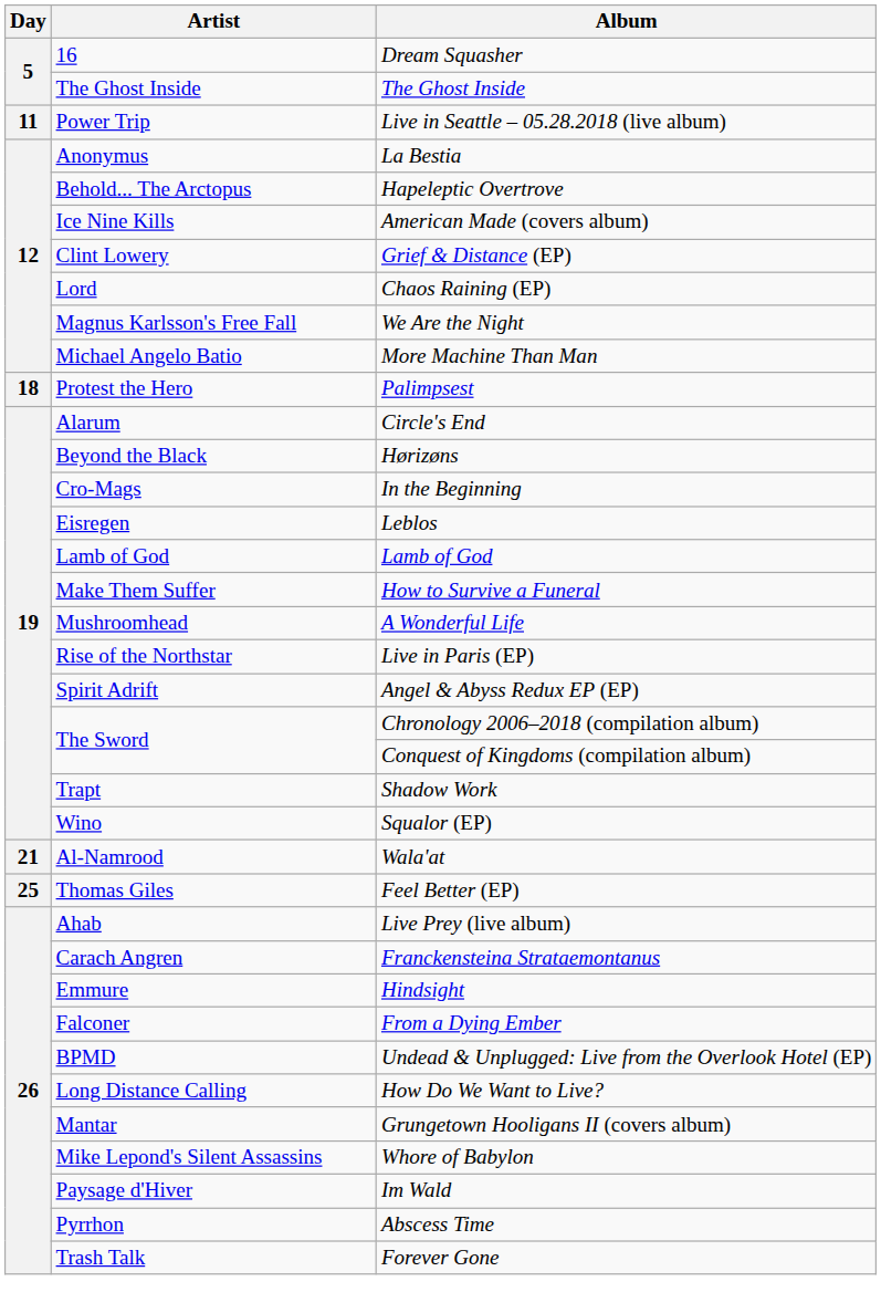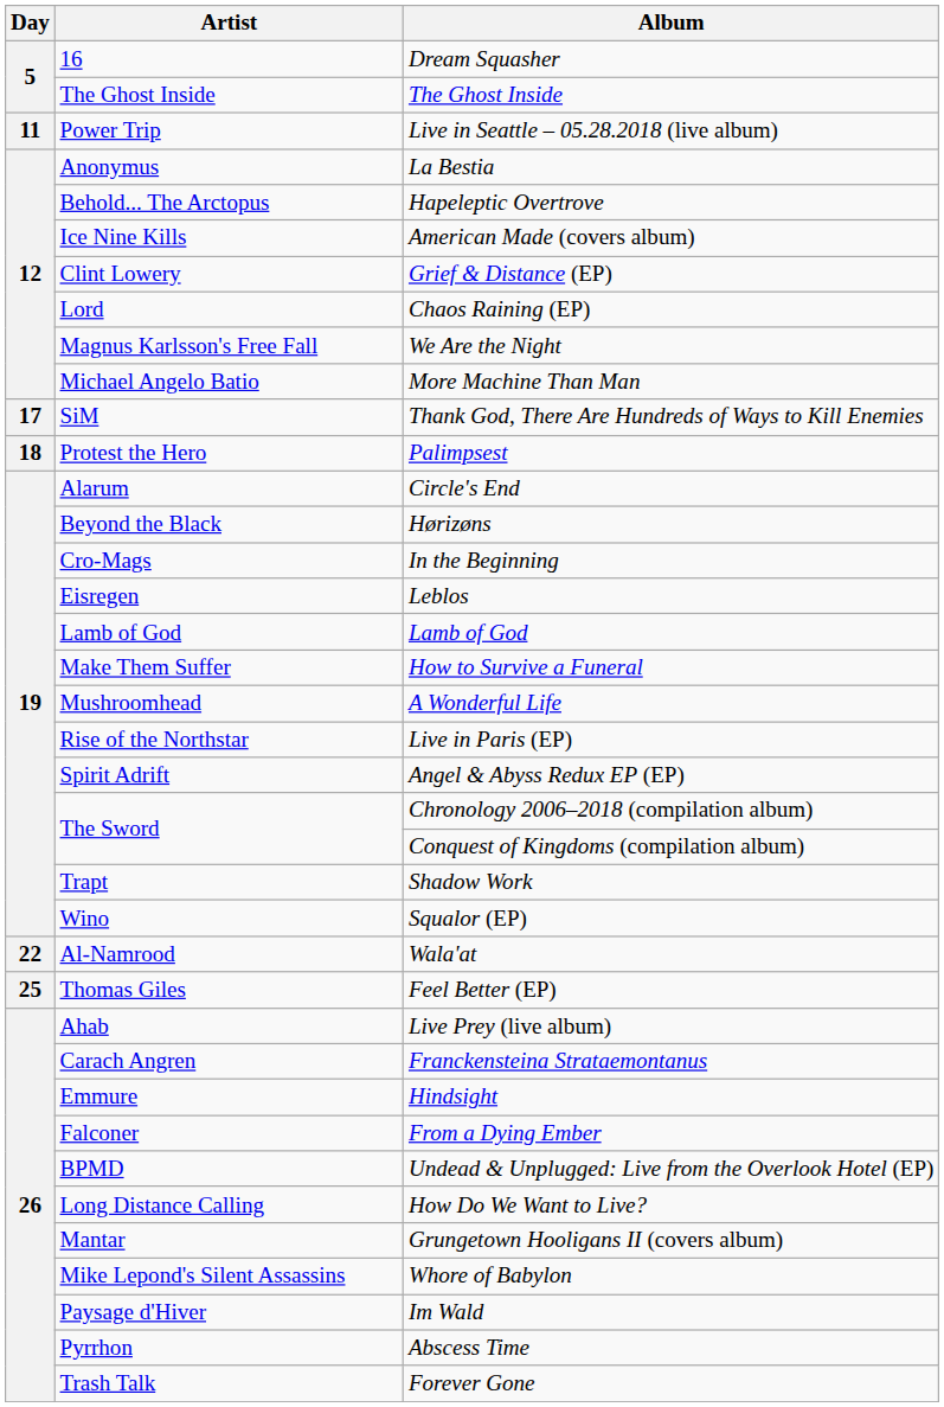+ row: 17 | SiM | Thank God, There Are Hundreds of Ways to Kill Enemies
Wala'at | Day: 21 -> 22
